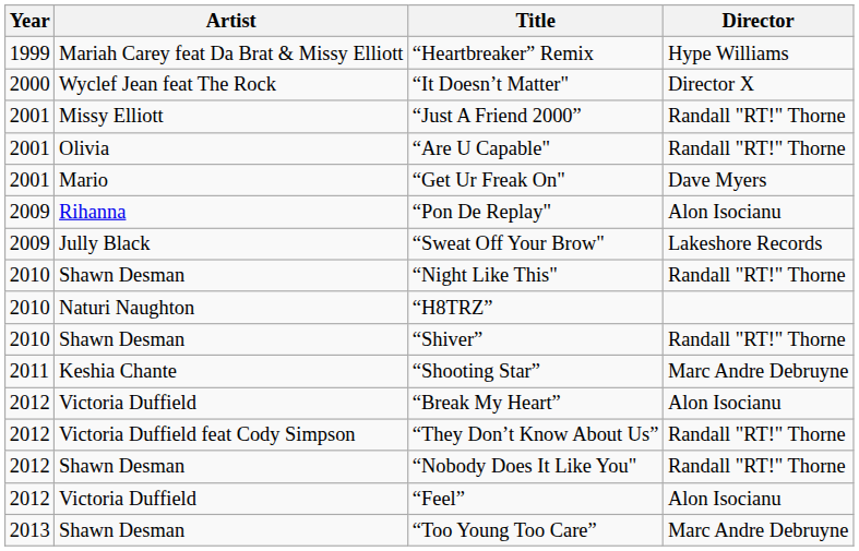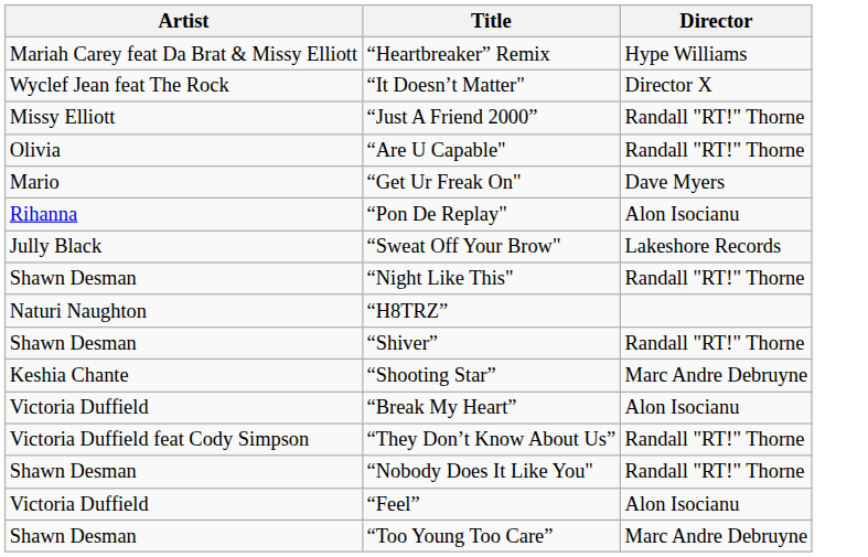- column: Year | 1999 | 2000 | 2001 | 2001 | 2001 | 2009 | 2009 | 2010 | 2010 | 2010 | 2011 | 2012 | 2012 | 2012 | 2012 | 2013
